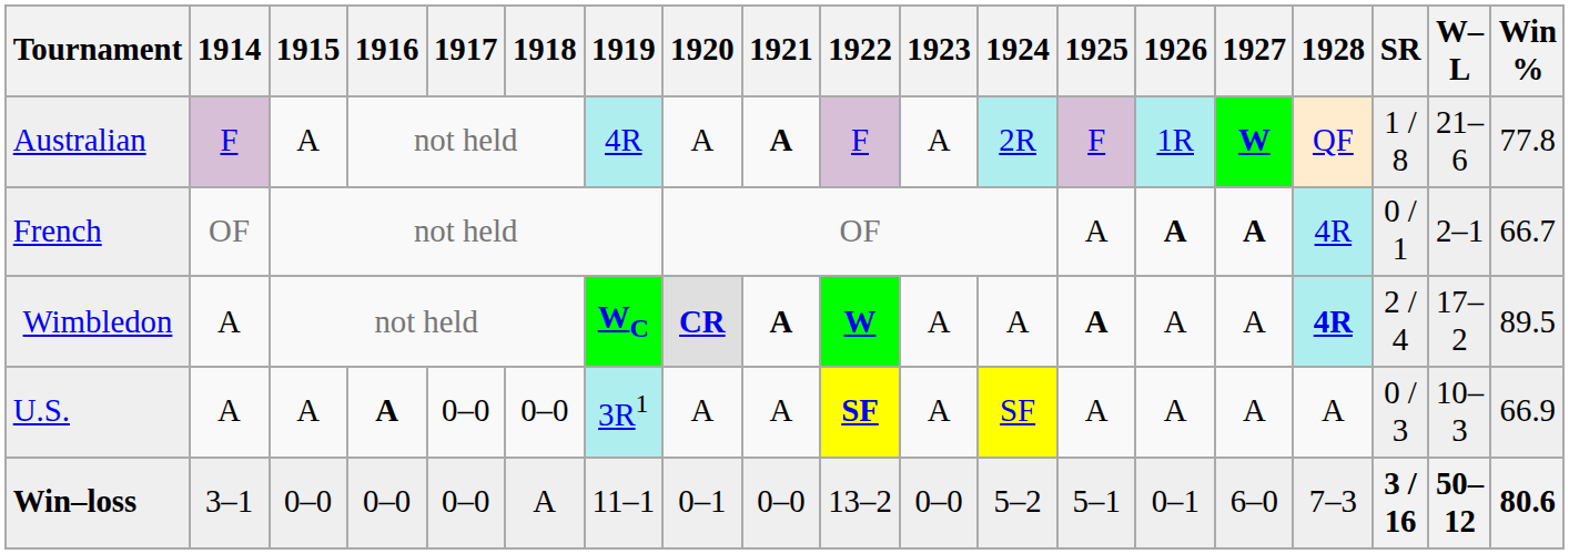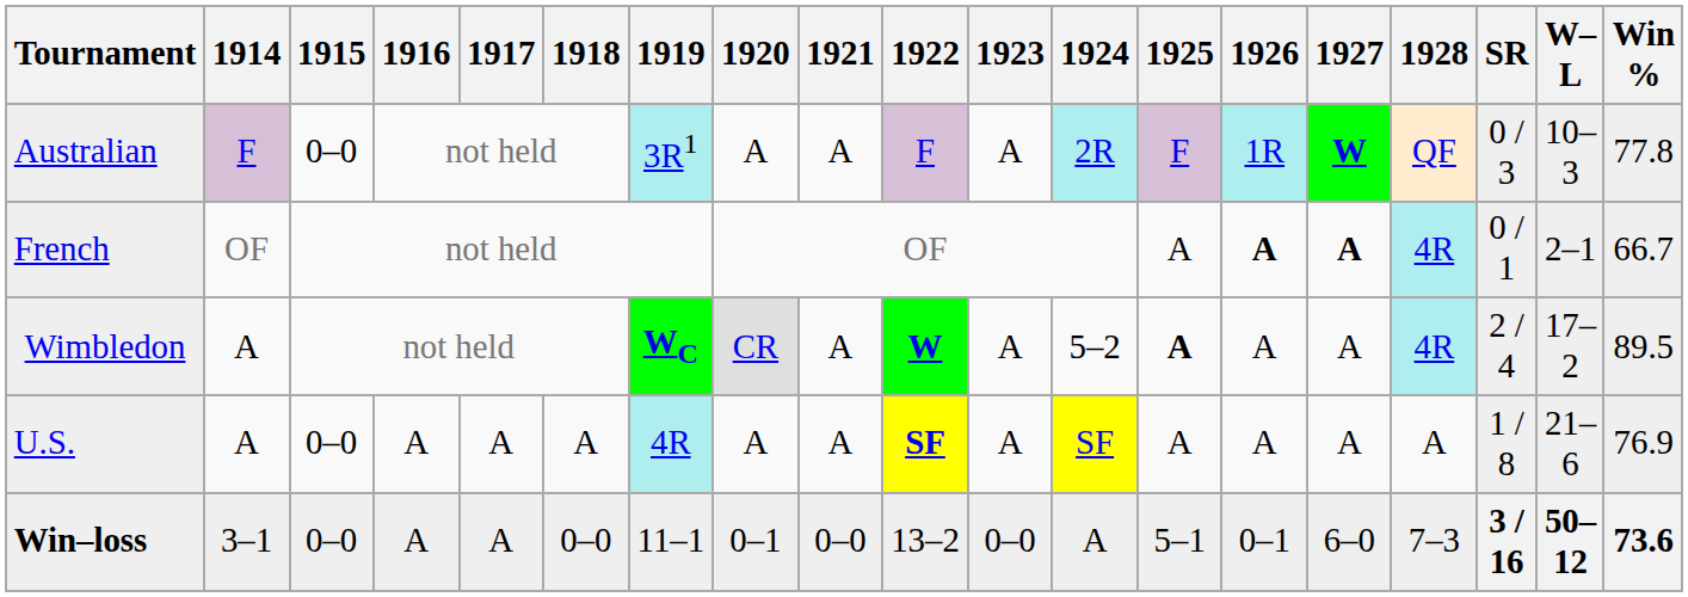Australian | 1915: A -> 0–0
Australian | 1919: 4R -> 3R1
Australian | 1921: bold -> normal
Australian | SR: 1 / 8 -> 0 / 3
Australian | W–L: 21–6 -> 10–3
Wimbledon | 1920: bold -> normal
Wimbledon | 1921: bold -> normal
Wimbledon | 1924: A -> 5–2
Wimbledon | 1928: bold -> normal
U.S. | 1915: A -> 0–0
U.S. | 1916: bold -> normal
U.S. | 1917: 0–0 -> A
U.S. | 1918: 0–0 -> A
U.S. | 1919: 3R1 -> 4R
U.S. | SR: 0 / 3 -> 1 / 8
U.S. | W–L: 10–3 -> 21–6
U.S. | Win %: 66.9 -> 76.9
Win–loss | 1916: 0–0 -> A
Win–loss | 1917: 0–0 -> A
Win–loss | 1918: A -> 0–0
Win–loss | 1924: 5–2 -> A
Win–loss | Win %: 80.6 -> 73.6
